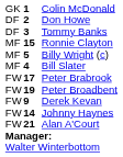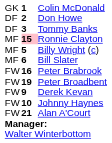Ronnie Clayton | column 2: no background -> pink background
Bill Slater | column 2: 4 -> 6
Peter Brabrook | column 2: 17 -> 16
Johnny Haynes | column 2: 14 -> 10
